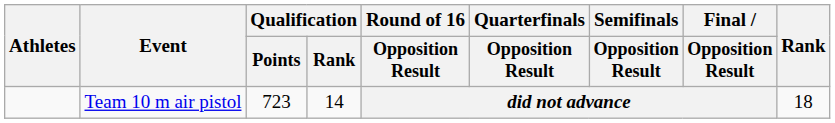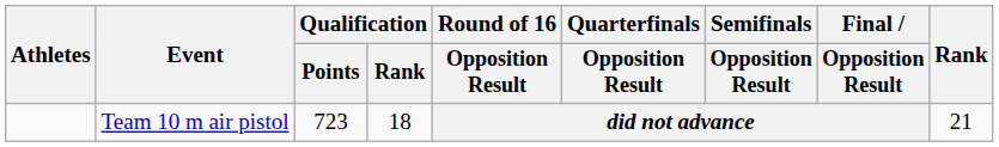Team 10 m air pistol | Qualification / Rank: 14 -> 18
Team 10 m air pistol | Rank: 18 -> 21
